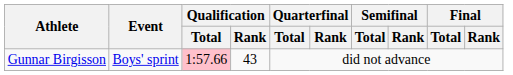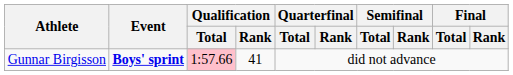Gunnar Birgisson | Event: normal -> bold
Gunnar Birgisson | Qualification / Rank: 43 -> 41
